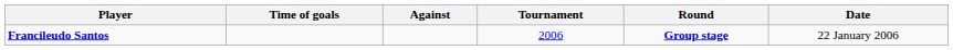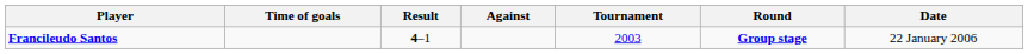+ column: Result | 4–1
Francileudo Santos | Tournament: 2006 -> 2003
